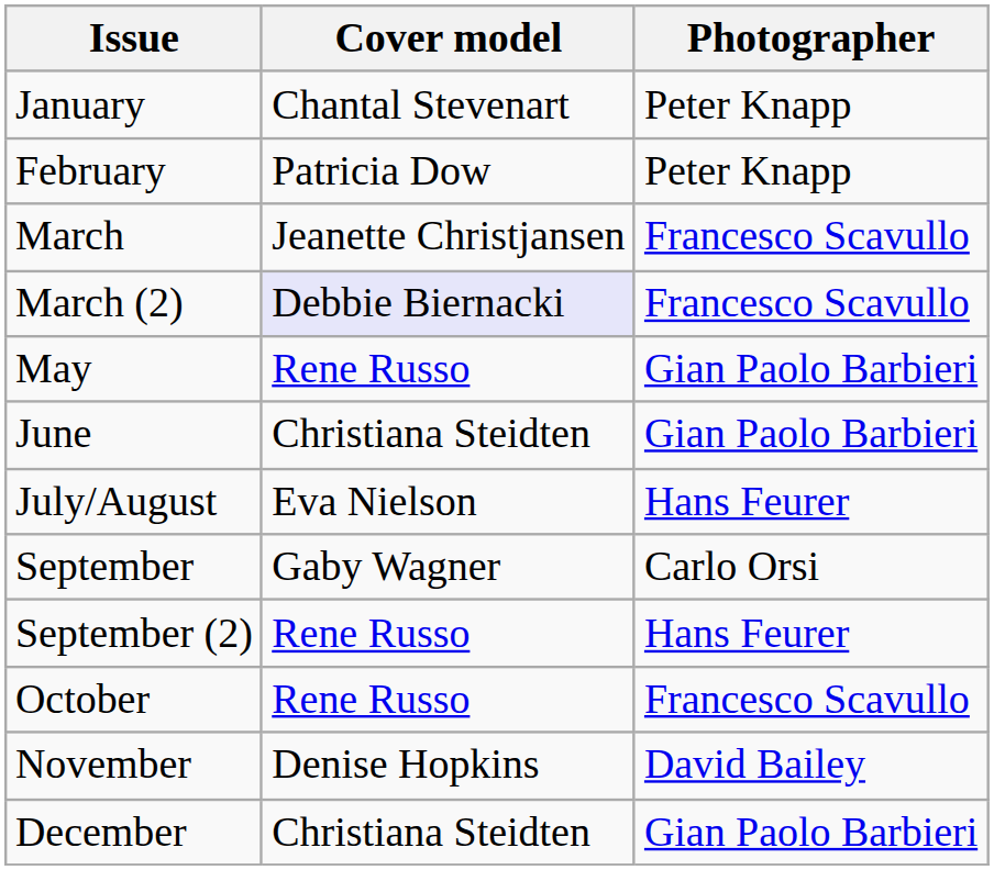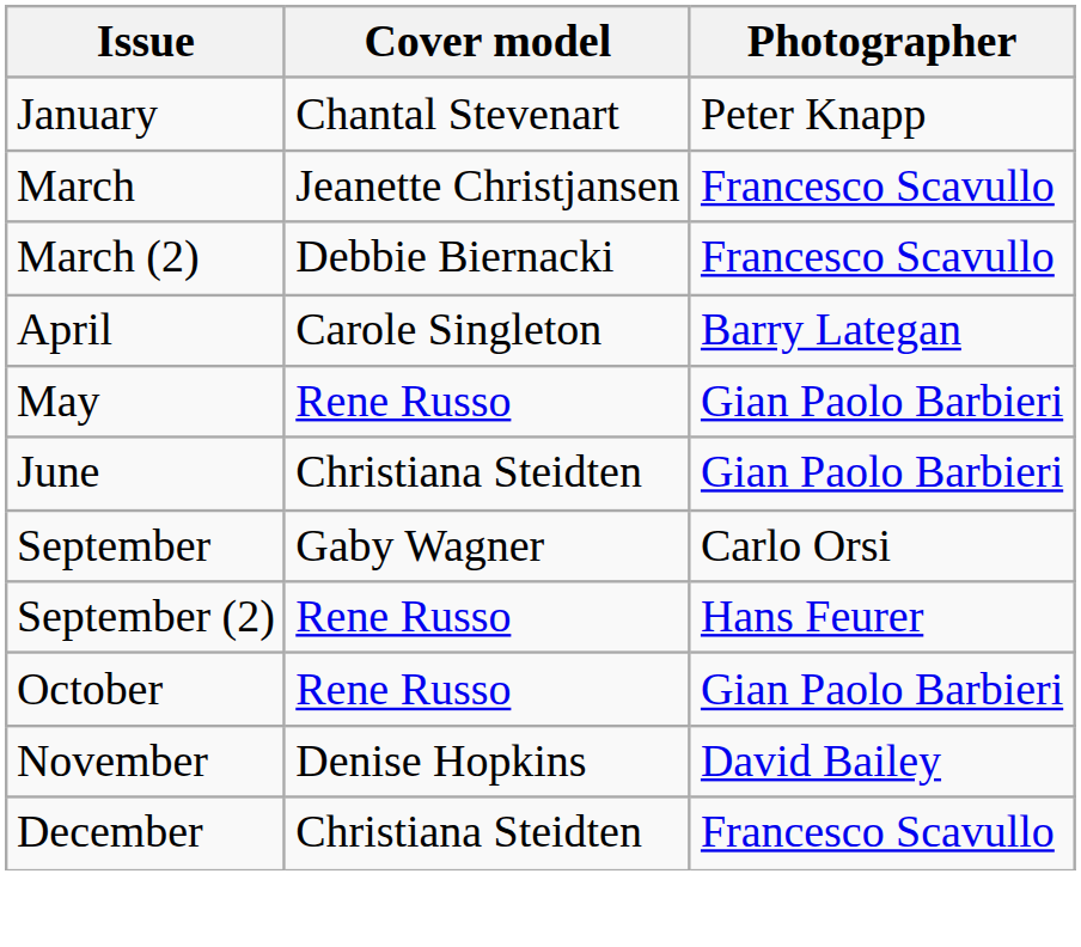- row: February | Patricia Dow | Peter Knapp
March (2) | Cover model: lavender background -> no background
+ row: April | Carole Singleton | Barry Lategan
- row: July/August | Eva Nielson | Hans Feurer
October | Photographer: Francesco Scavullo -> Gian Paolo Barbieri
December | Photographer: Gian Paolo Barbieri -> Francesco Scavullo
